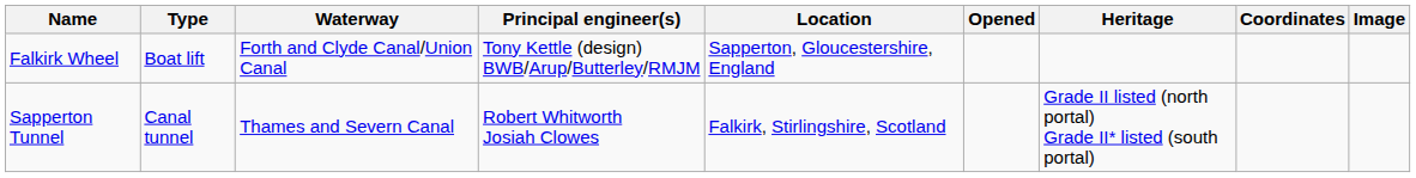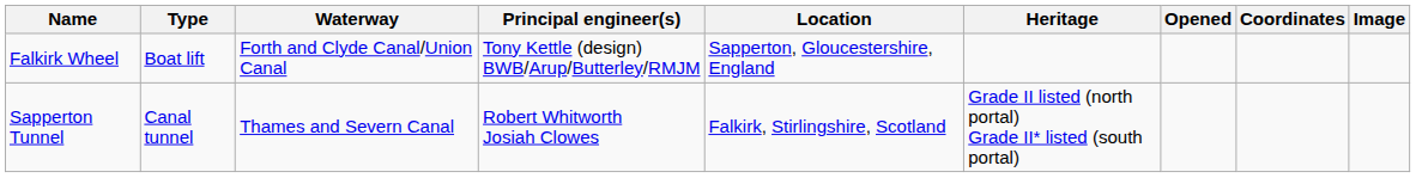columns swapped: Opened <-> Heritage
